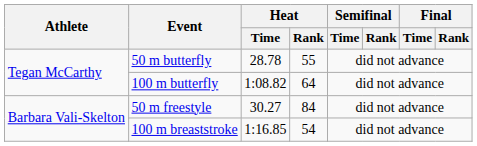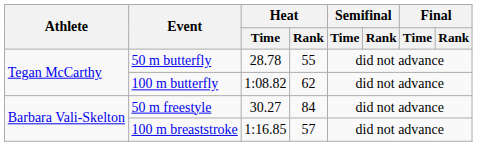100 m butterfly | Heat / Rank: 64 -> 62
100 m breaststroke | Heat / Rank: 54 -> 57
